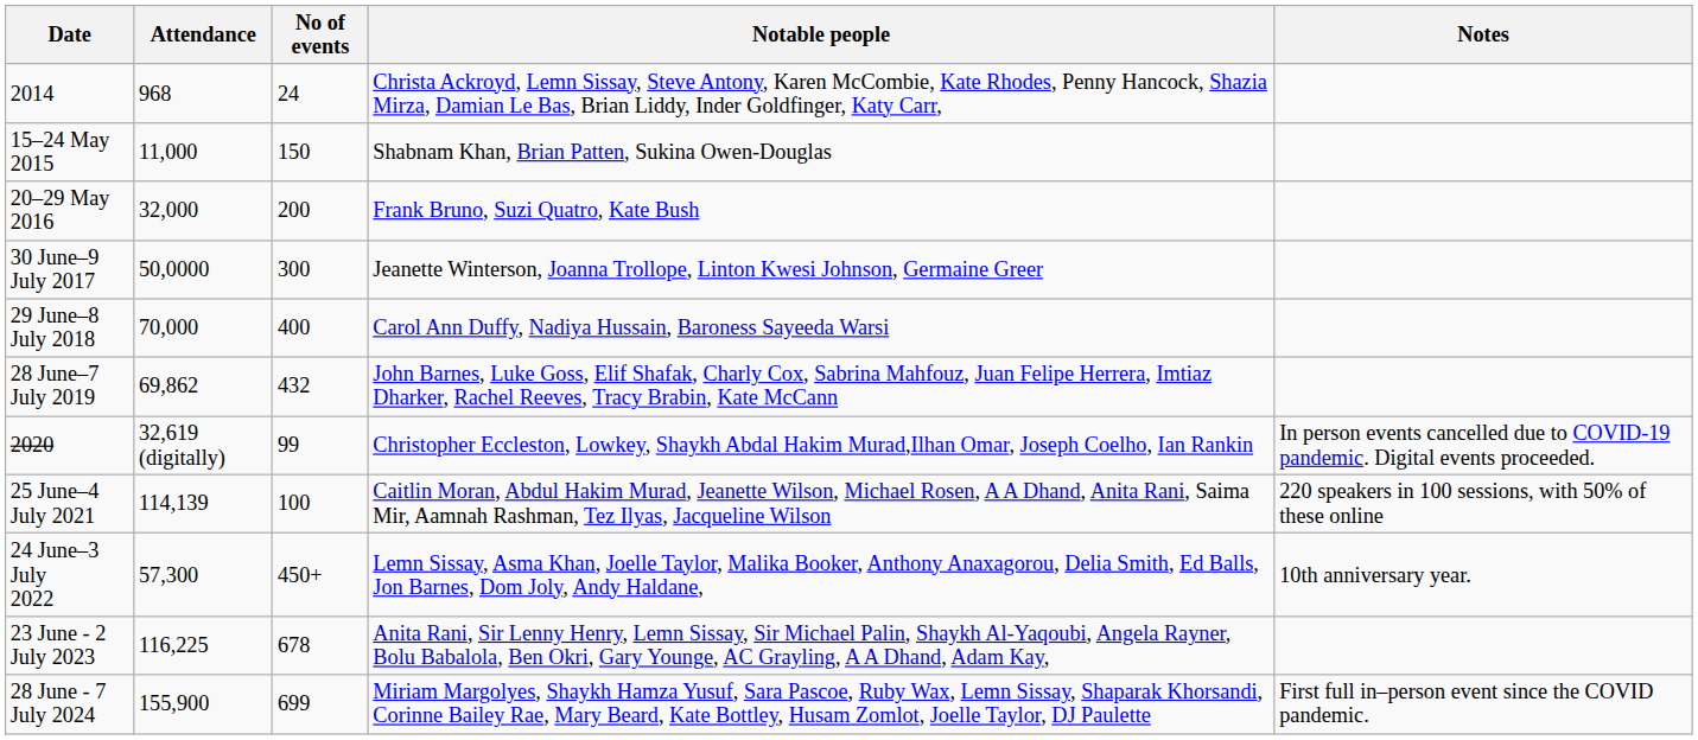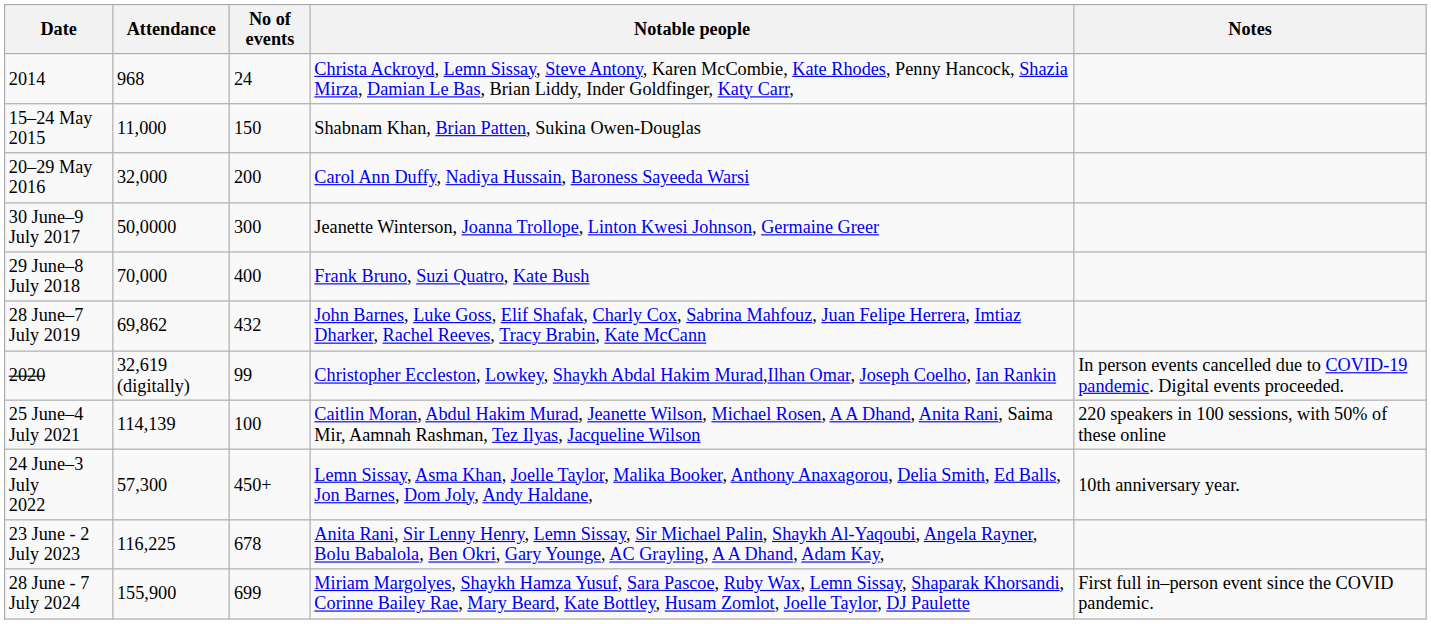20–29 May 2016 | Notable people: Frank Bruno, Suzi Quatro, Kate Bush -> Carol Ann Duffy, Nadiya Hussain, Baroness Sayeeda Warsi
29 June–8 July 2018 | Notable people: Carol Ann Duffy, Nadiya Hussain, Baroness Sayeeda Warsi -> Frank Bruno, Suzi Quatro, Kate Bush
